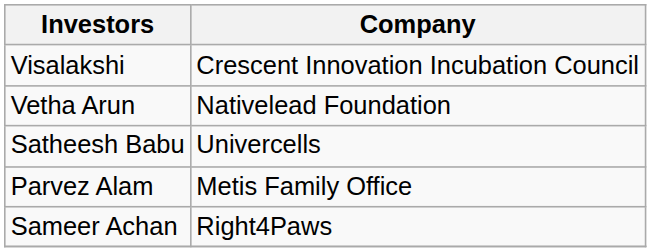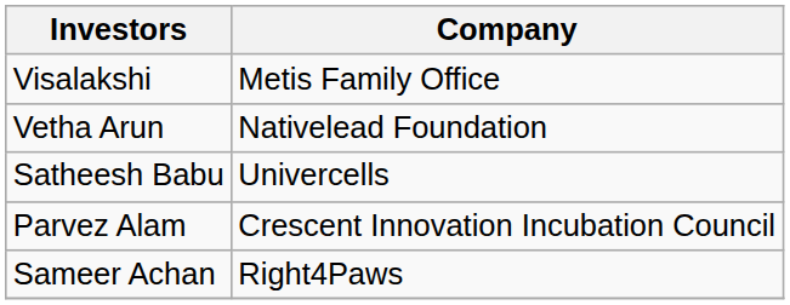Visalakshi | Company: Crescent Innovation Incubation Council -> Metis Family Office
Parvez Alam | Company: Metis Family Office -> Crescent Innovation Incubation Council
